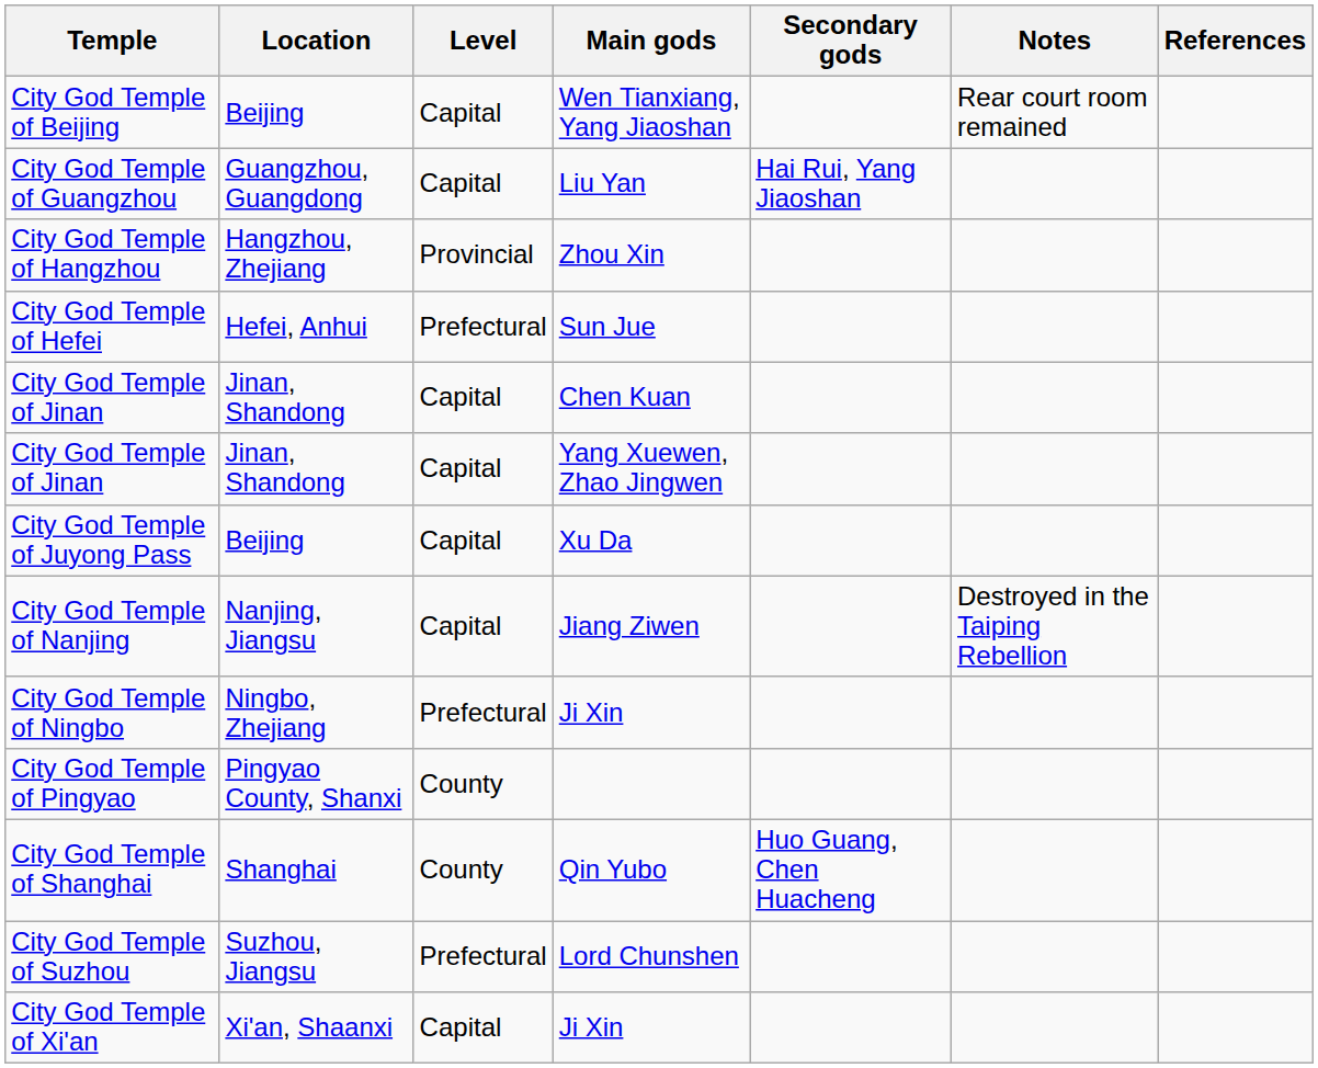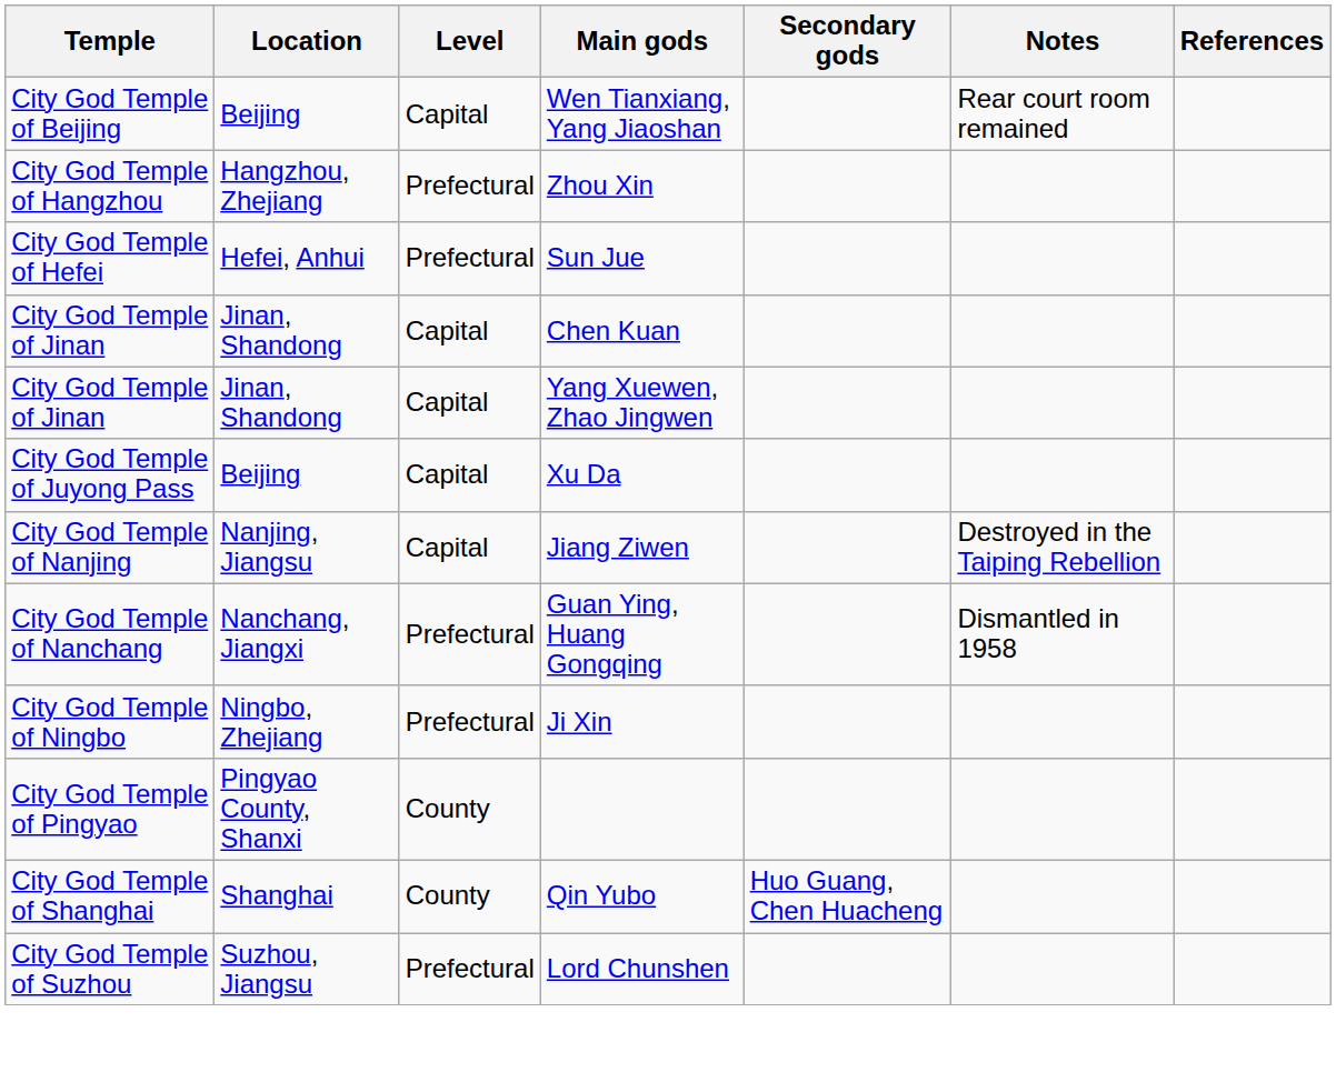- row: City God Temple of Guangzhou | Guangzhou, Guangdong | Capital | Liu Yan | Hai Rui, Yang Jiaoshan
City God Temple of Hangzhou | Level: Provincial -> Prefectural
+ row: City God Temple of Nanchang | Nanchang, Jiangxi | Prefectural | Guan Ying, Huang Gongqing | Dismantled in 1958
- row: City God Temple of Xi'an | Xi'an, Shaanxi | Capital | Ji Xin
